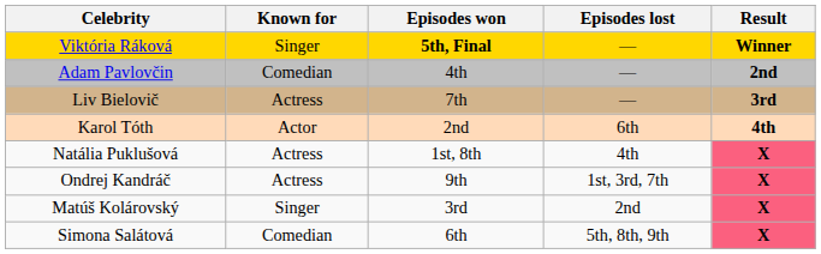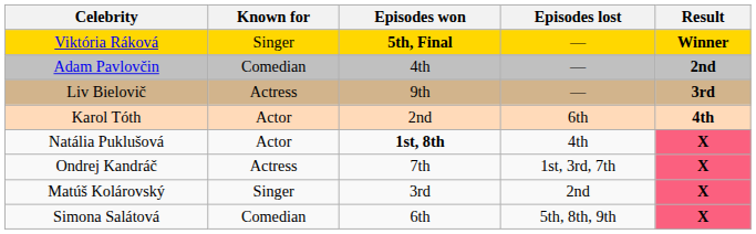Liv Bielovič | Episodes won: 7th -> 9th
Natália Puklušová | Known for: Actress -> Actor
Natália Puklušová | Episodes won: normal -> bold
Ondrej Kandráč | Episodes won: 9th -> 7th
